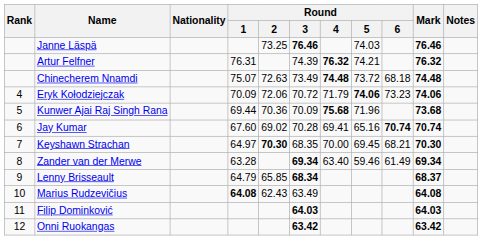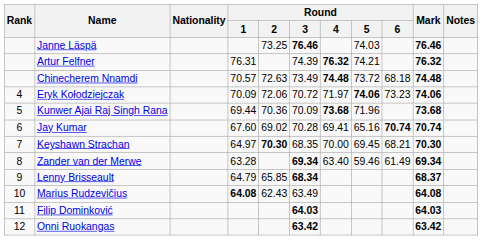Chinecherem Nnamdi | Round / 1: 75.07 -> 70.57
Eryk Kołodziejczak | Round / 4: 71.79 -> 71.97
Kunwer Ajai Raj Singh Rana | Round / 4: 75.68 -> 73.68
